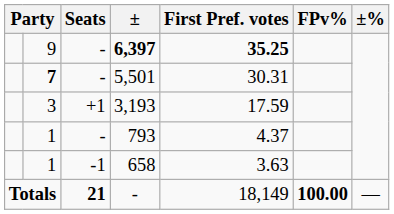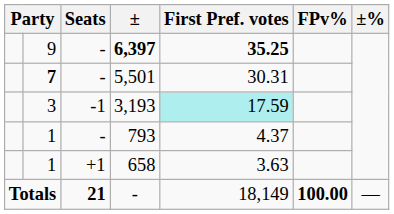3,193 | Seats: +1 -> -1
3,193 | First Pref. votes: no background -> paleturquoise background
658 | Seats: -1 -> +1
